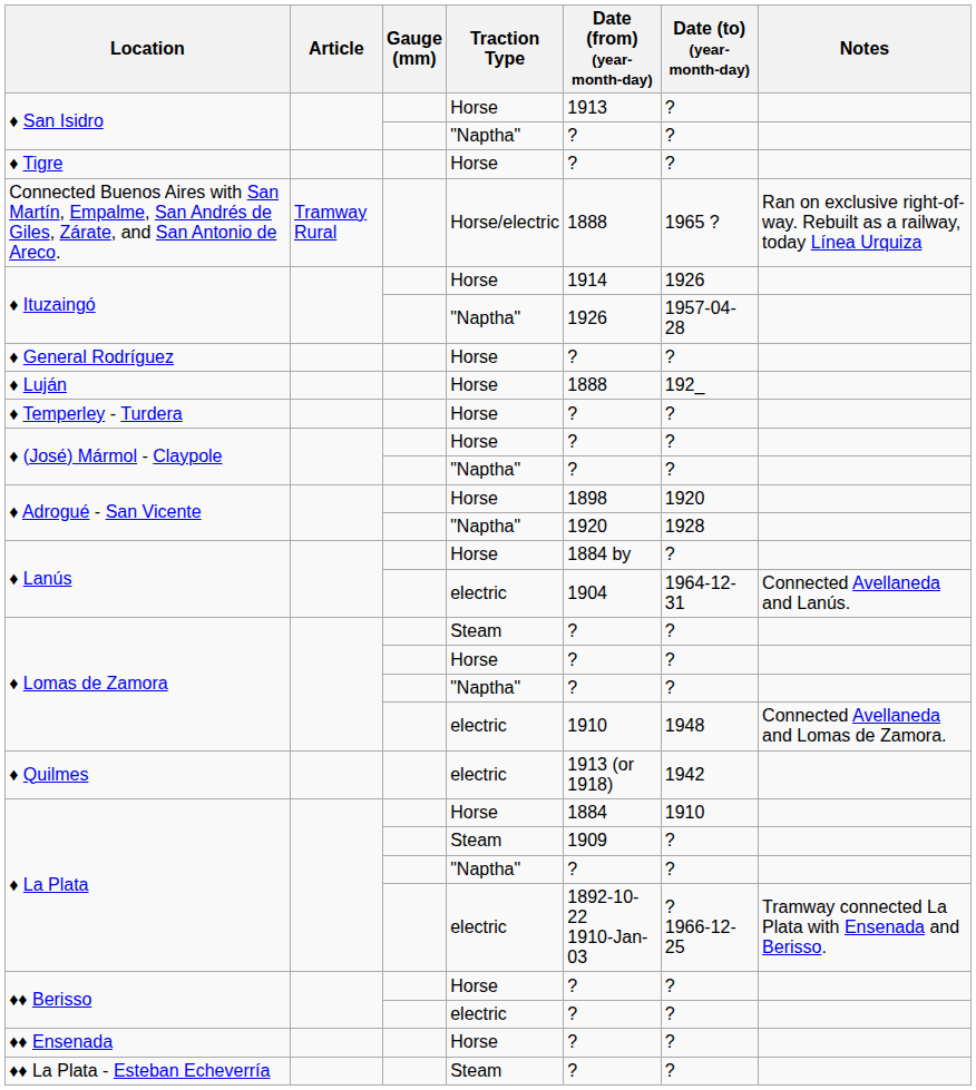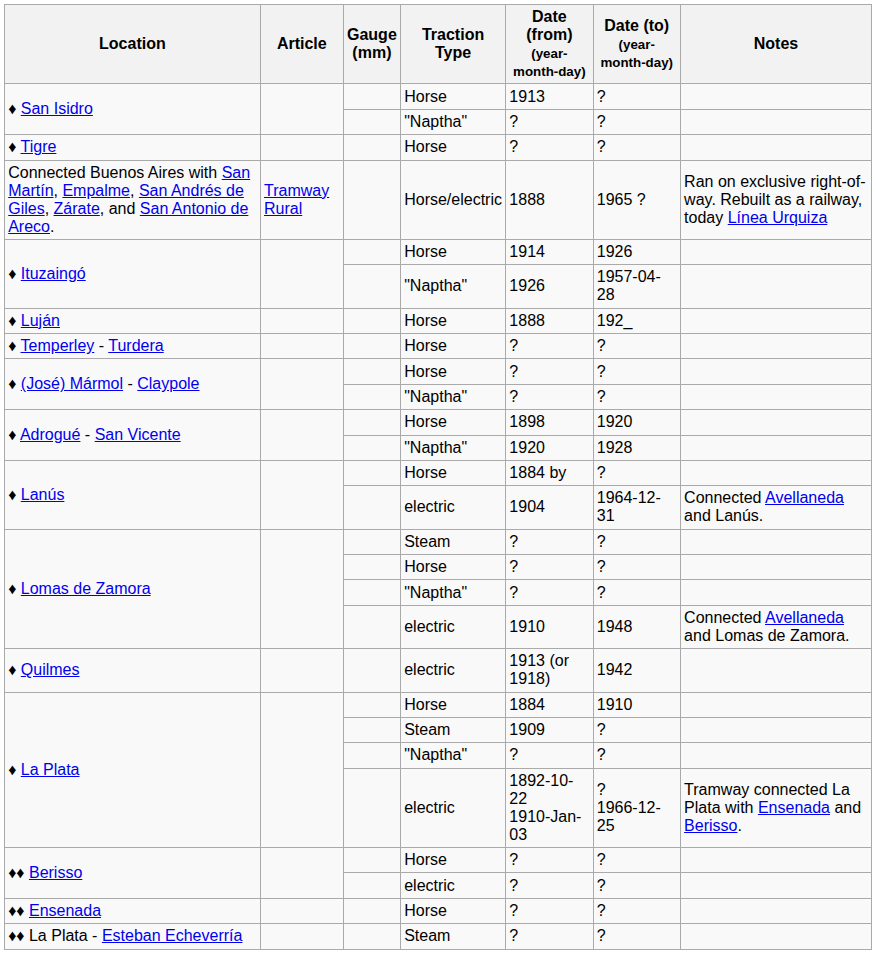- row: ♦ General Rodríguez | Horse | ? | ?
